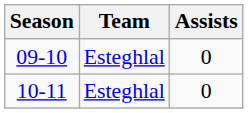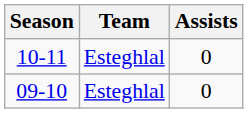rows swapped: 09-10 <-> 10-11
